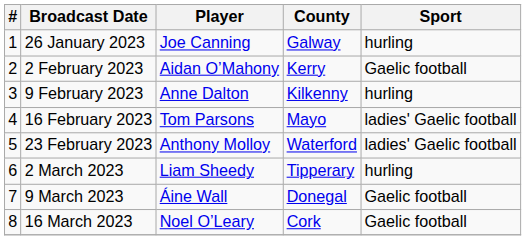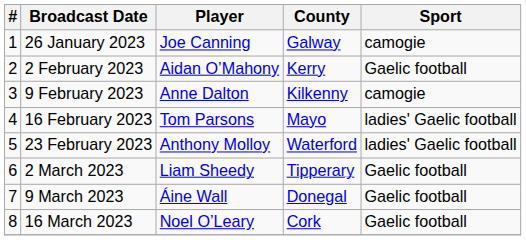26 January 2023 | Sport: hurling -> camogie
9 February 2023 | Sport: hurling -> camogie
2 March 2023 | Sport: hurling -> Gaelic football
